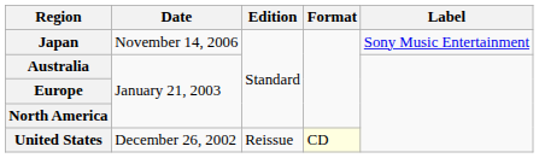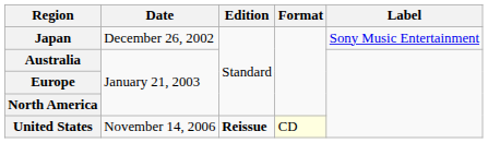Japan | Date: November 14, 2006 -> December 26, 2002
United States | Date: December 26, 2002 -> November 14, 2006
United States | Edition: normal -> bold
